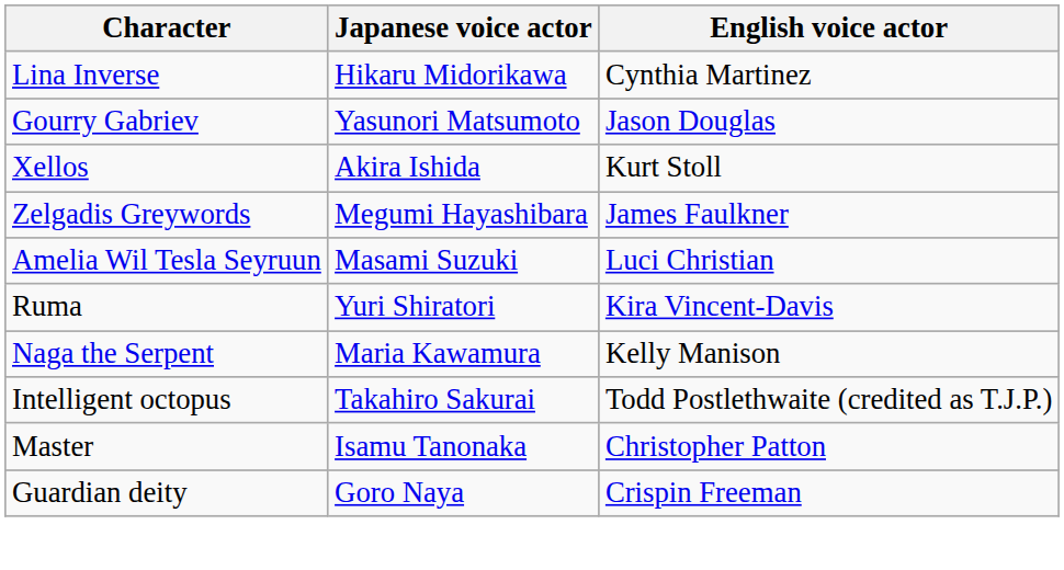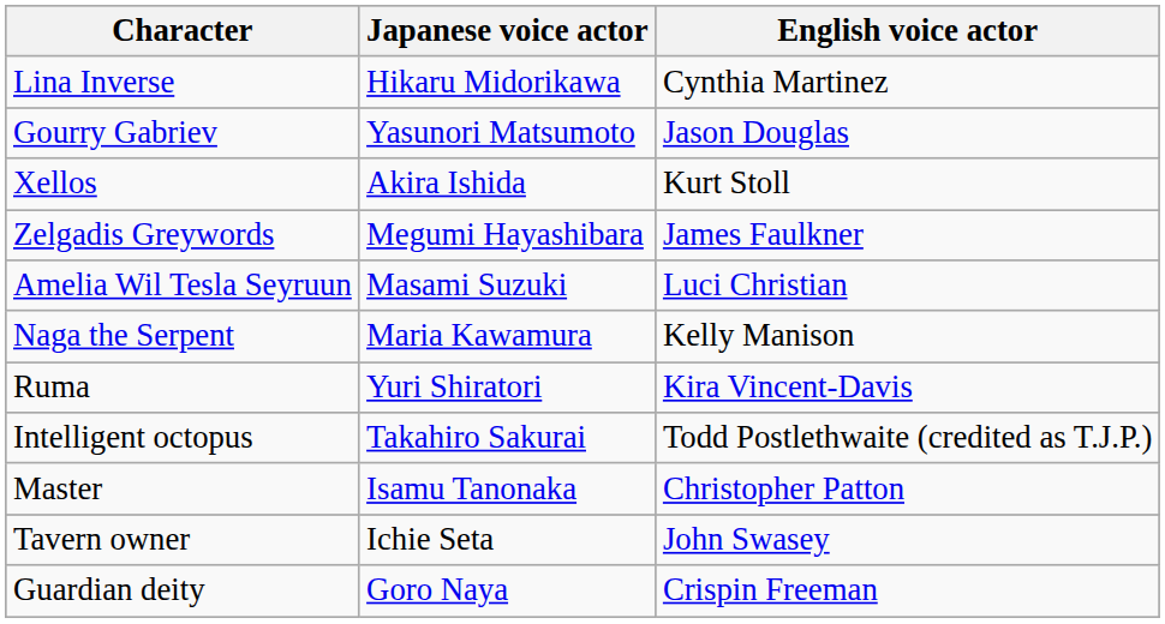rows swapped: Naga the Serpent <-> Ruma
+ row: Tavern owner | Ichie Seta | John Swasey
